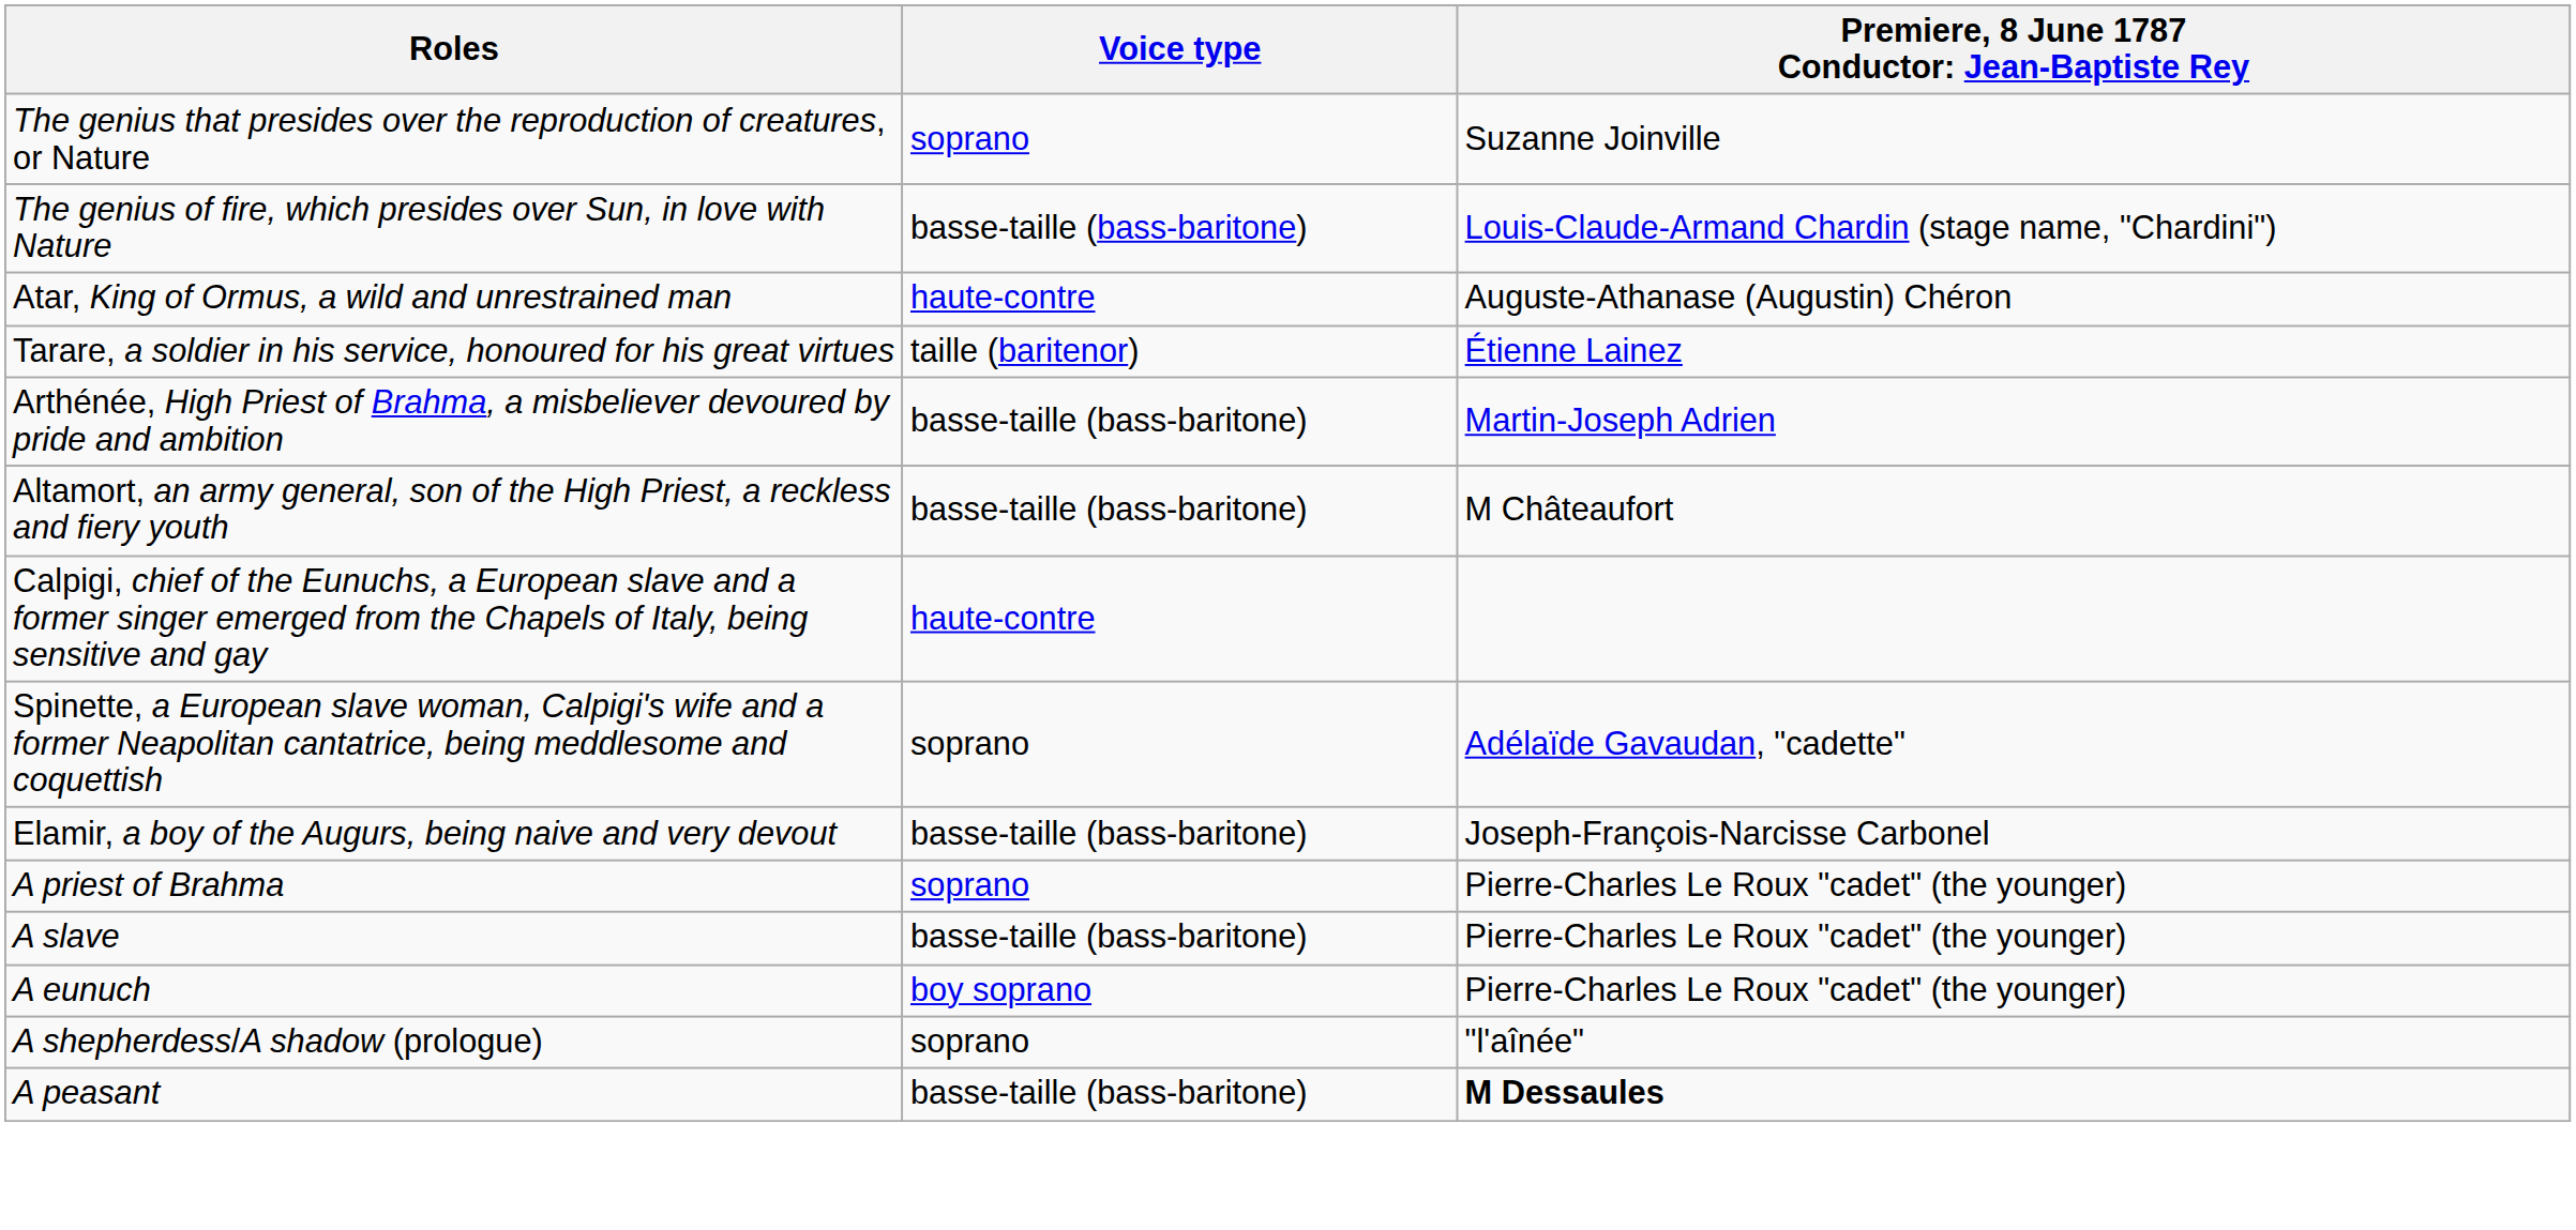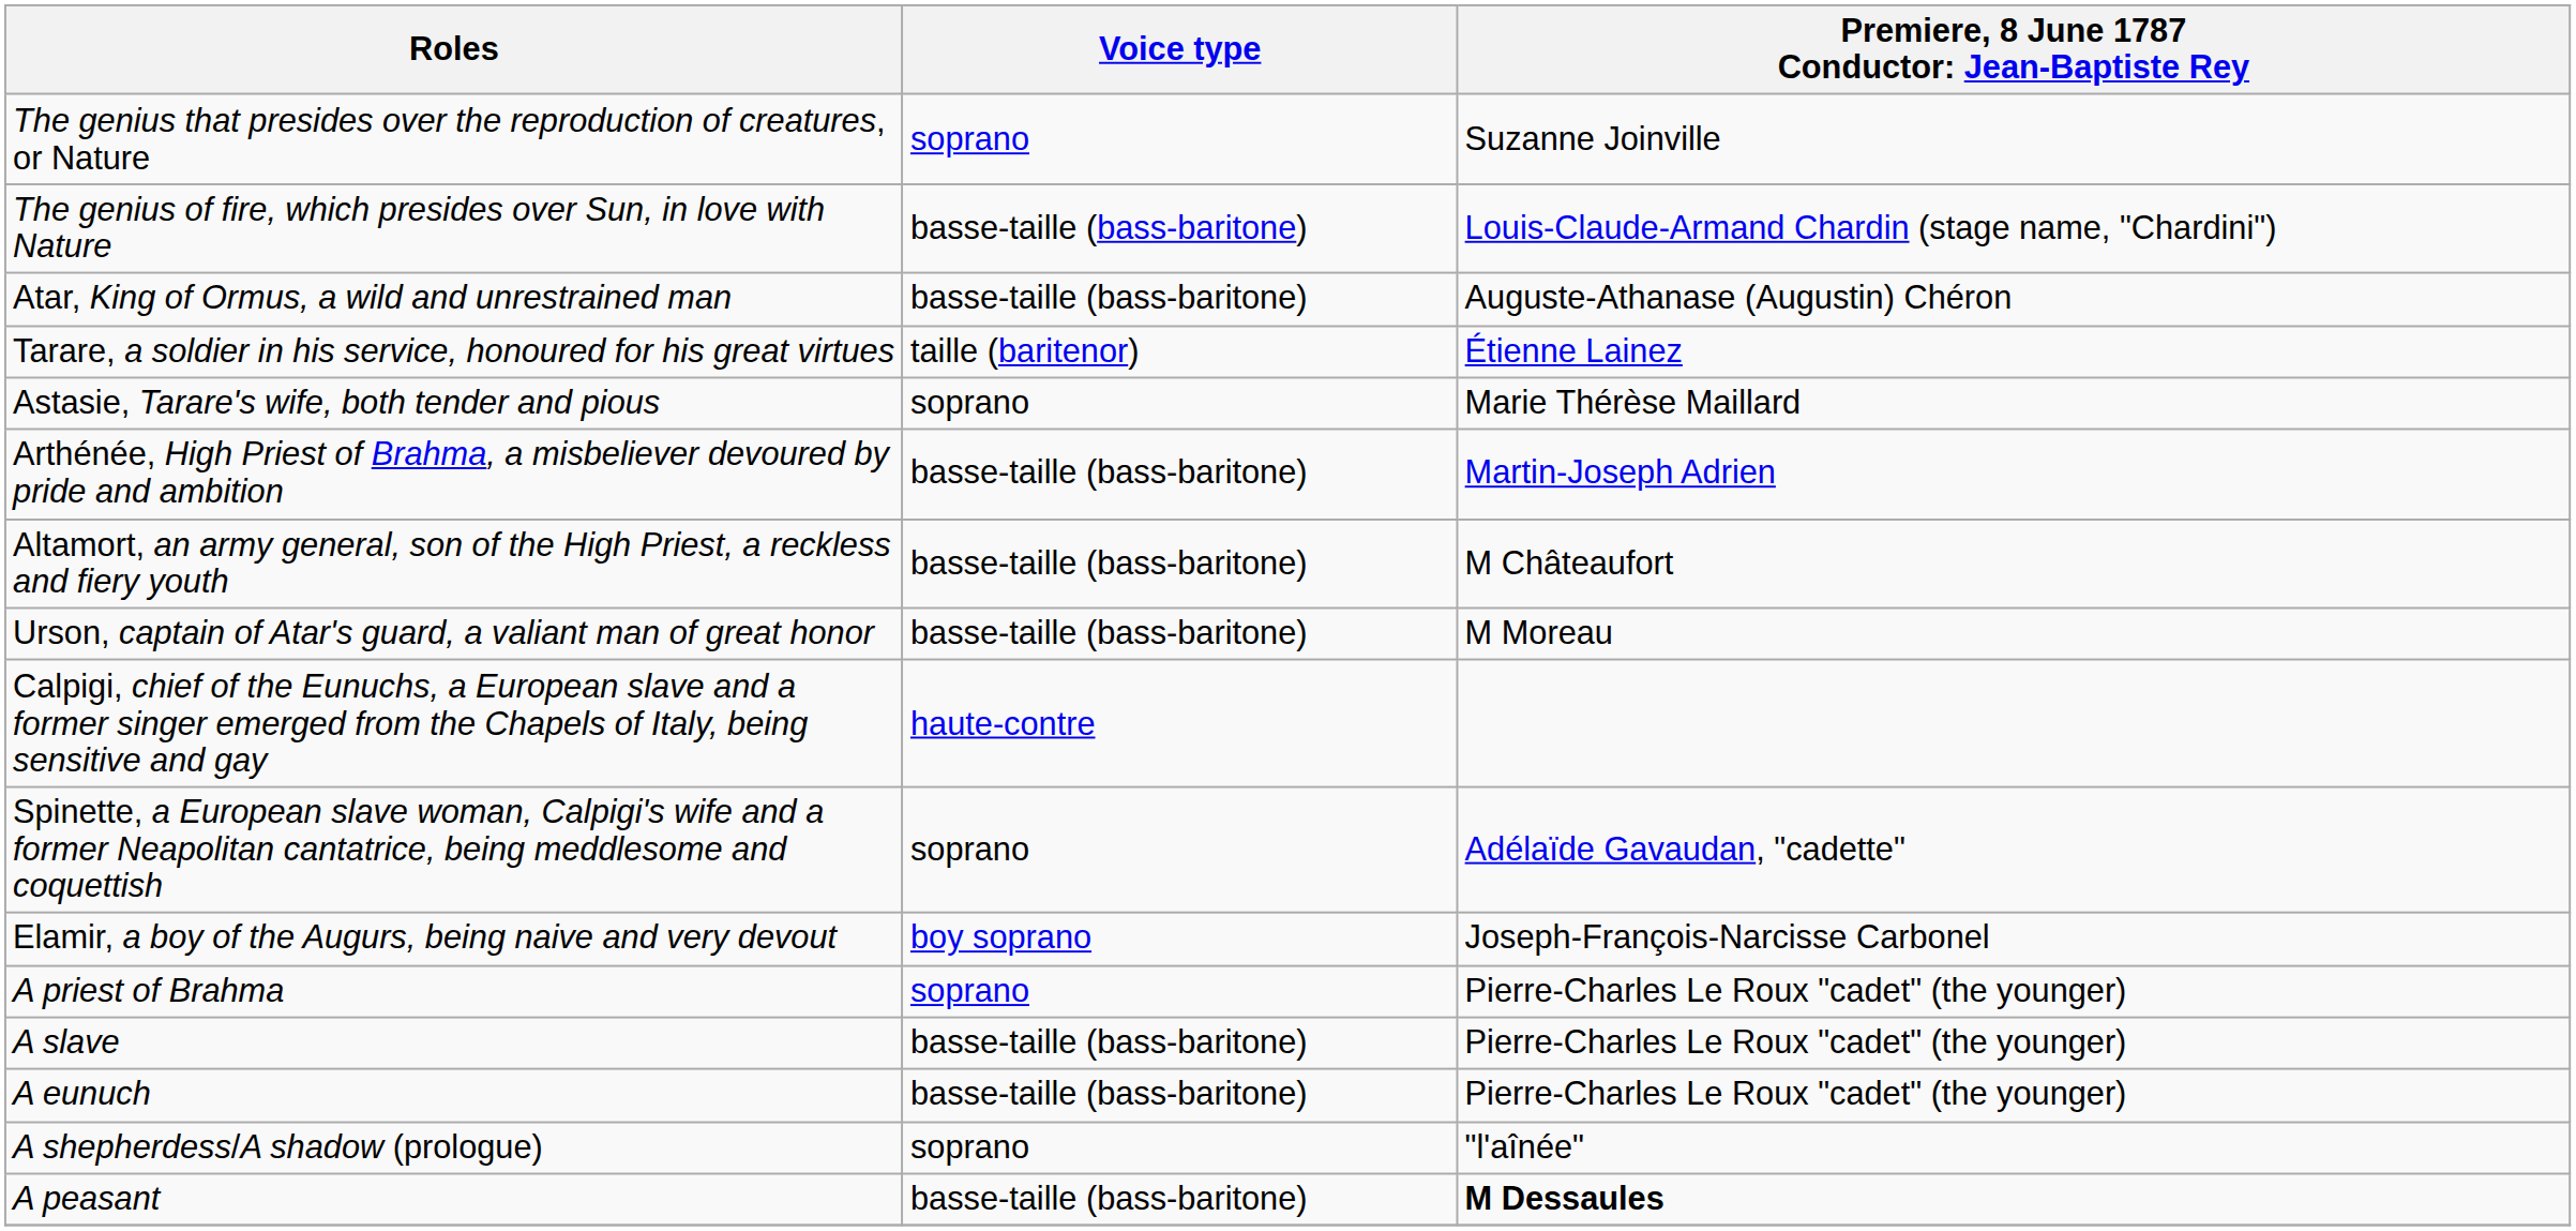Atar, King of Ormus, a wild and unrestrained man | Voice type: haute-contre -> basse-taille (bass-baritone)
+ row: Astasie, Tarare's wife, both tender and pious | soprano | Marie Thérèse Maillard
+ row: Urson, captain of Atar's guard, a valiant man of great honor | basse-taille (bass-baritone) | M Moreau
Elamir, a boy of the Augurs, being naive and very devout | Voice type: basse-taille (bass-baritone) -> boy soprano
A eunuch | Voice type: boy soprano -> basse-taille (bass-baritone)
